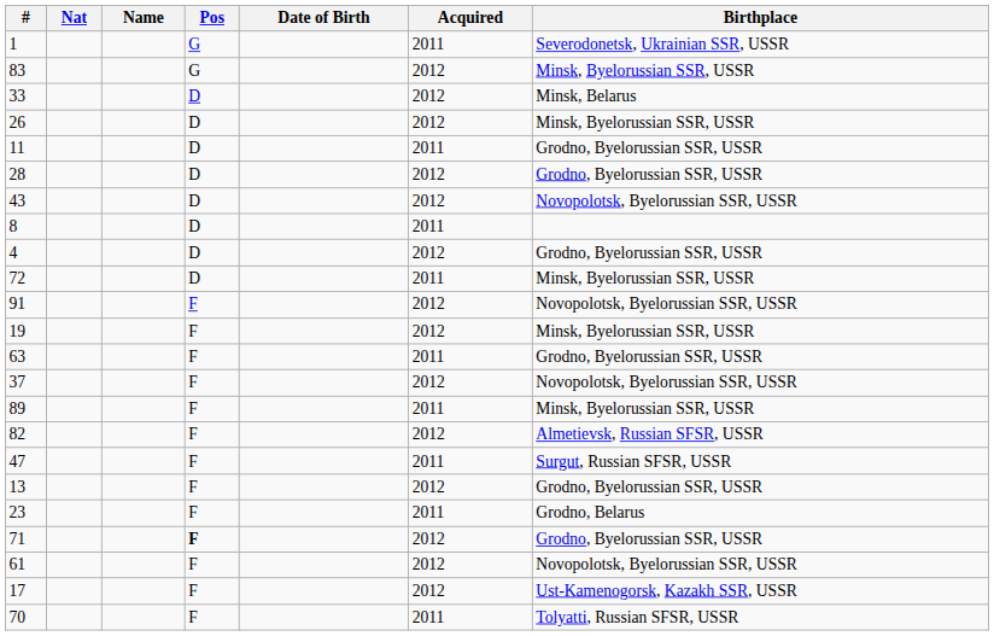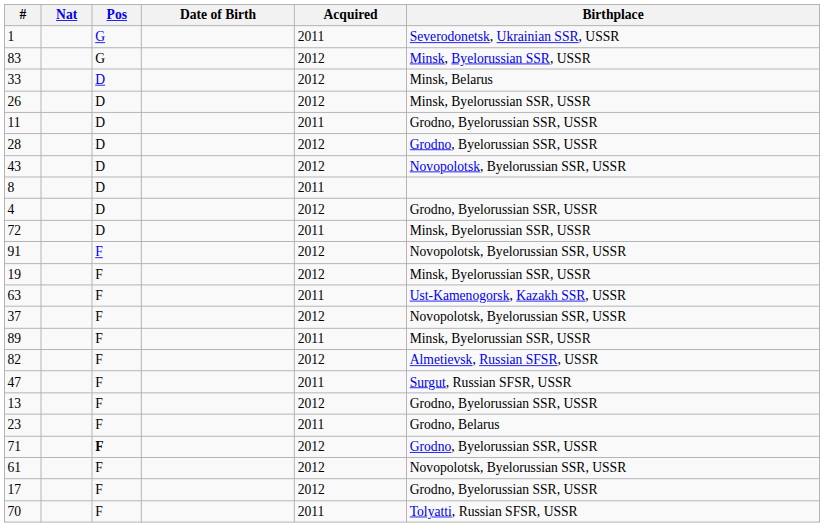- column: Name
63 | Birthplace: Grodno, Byelorussian SSR, USSR -> Ust-Kamenogorsk, Kazakh SSR, USSR
17 | Birthplace: Ust-Kamenogorsk, Kazakh SSR, USSR -> Grodno, Byelorussian SSR, USSR
